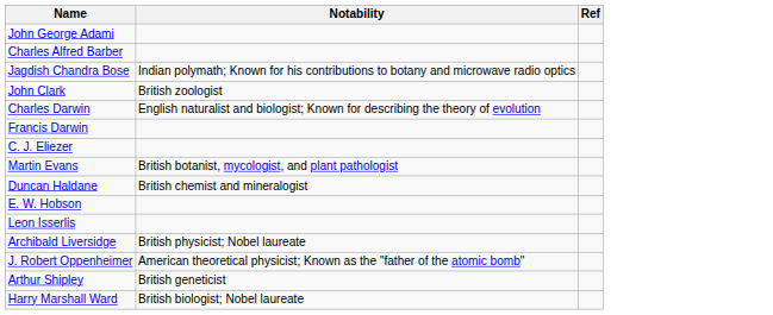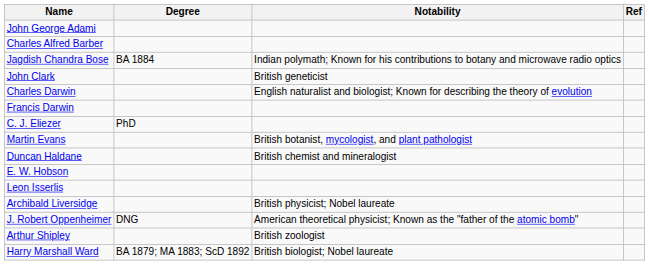+ column: Degree | BA 1884 | PhD | DNG | BA 1879; MA 1883; ScD 1892
John Clark | Notability: British zoologist -> British geneticist
Arthur Shipley | Notability: British geneticist -> British zoologist
